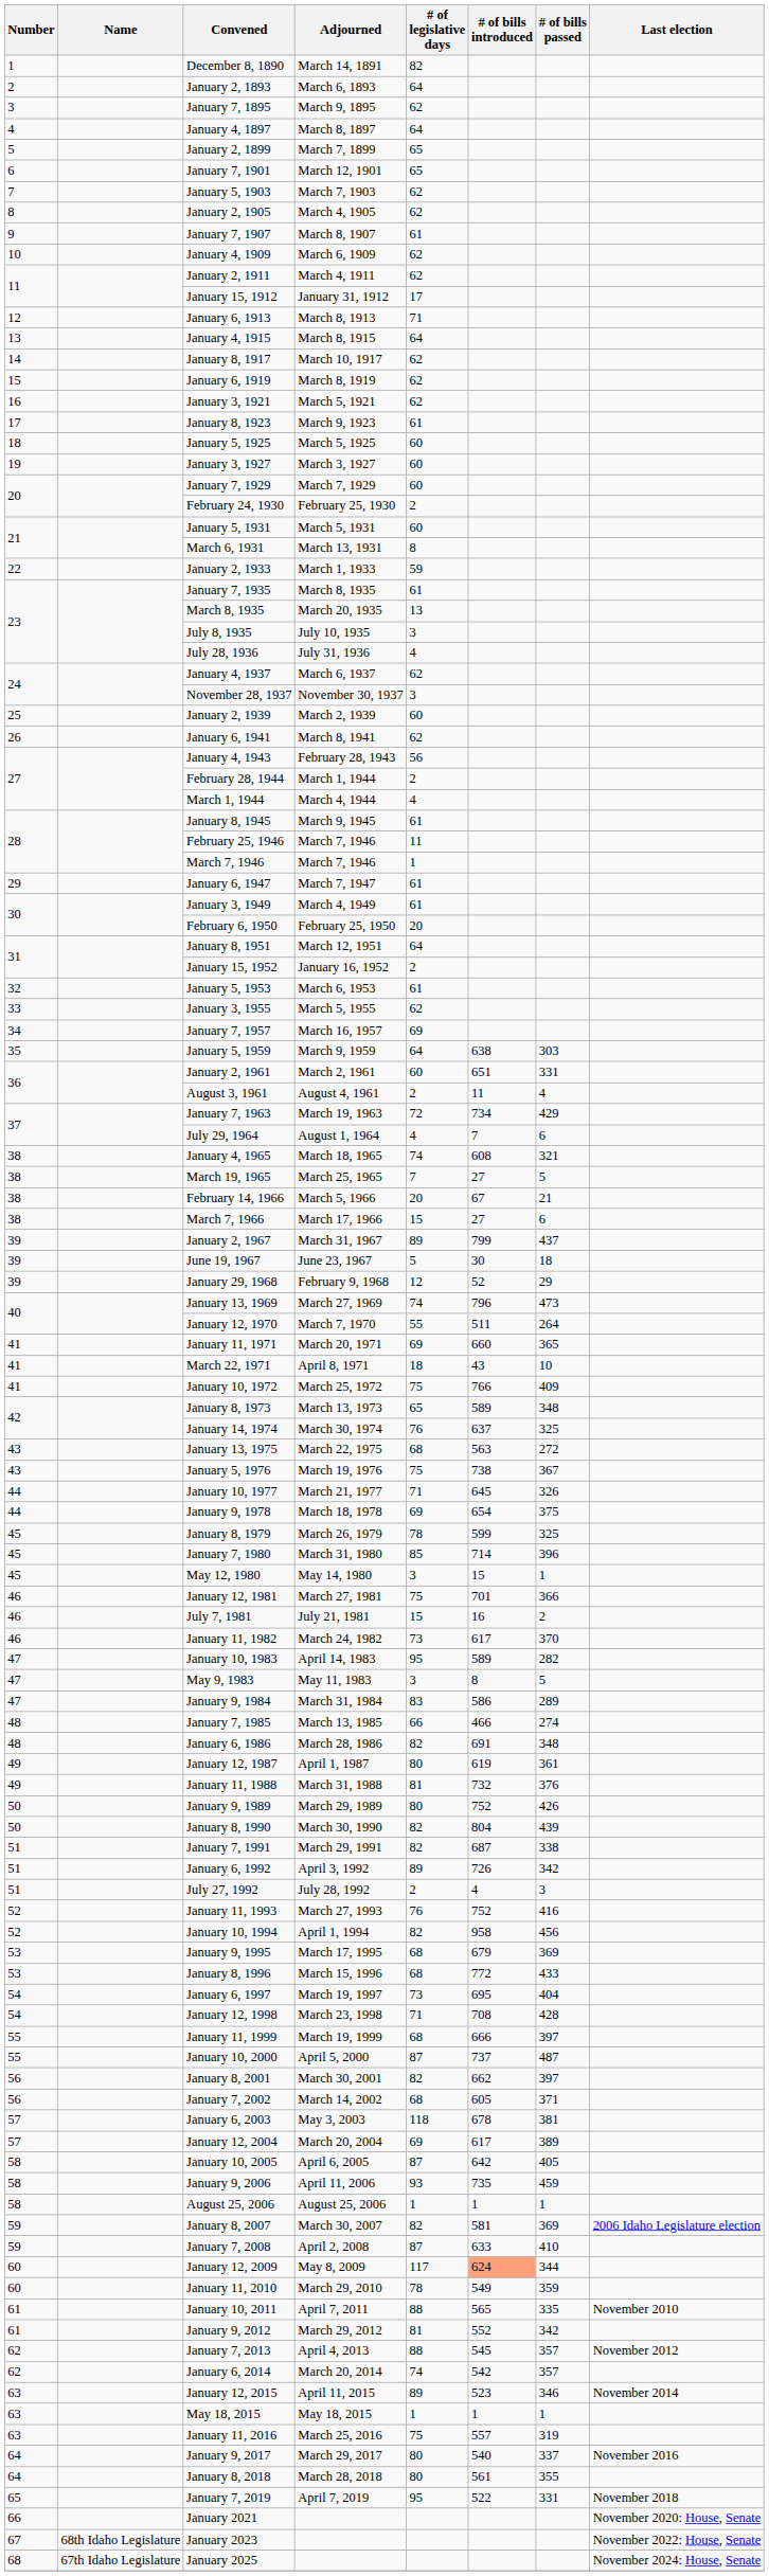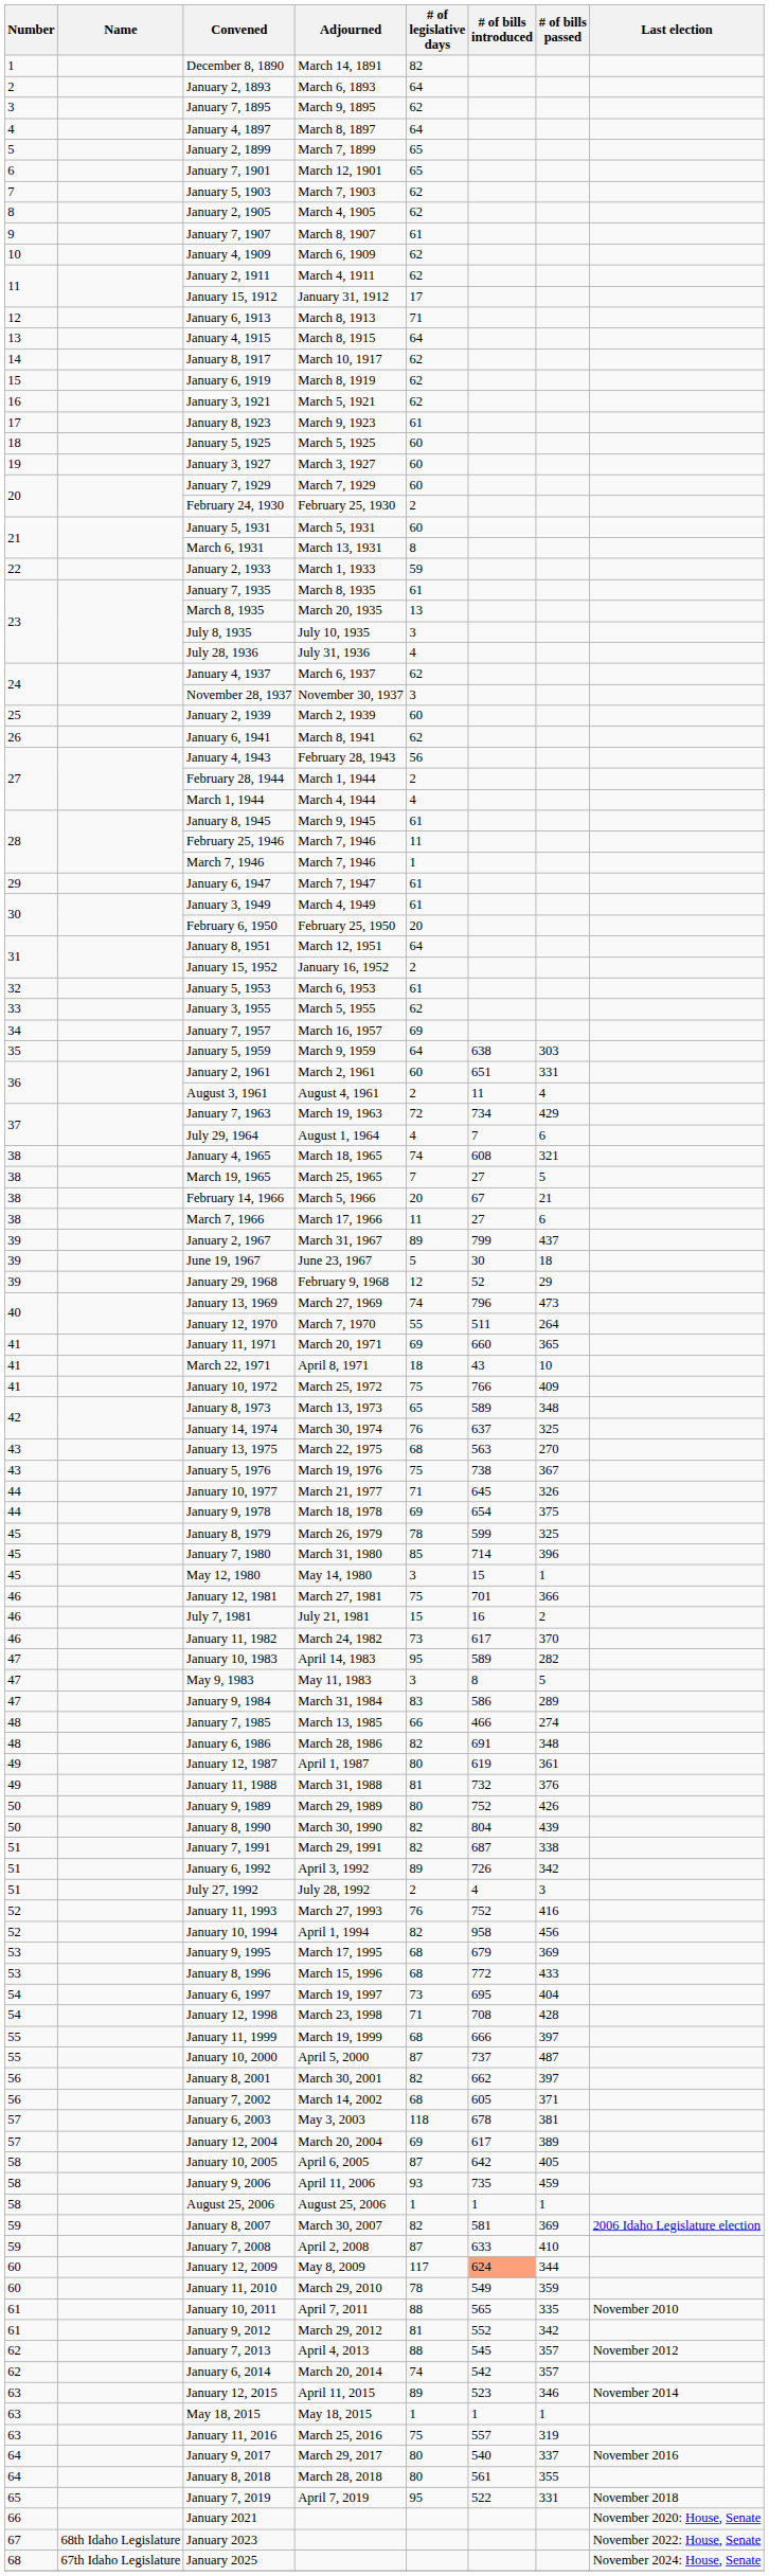March 7, 1966 | # of legislative days: 15 -> 11
January 13, 1975 | # of bills passed: 272 -> 270
